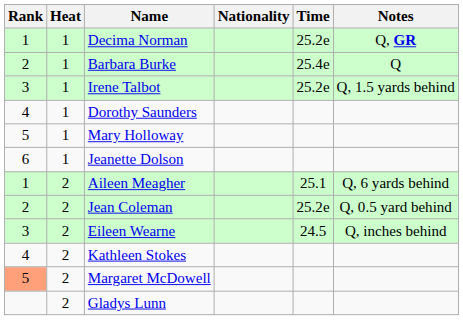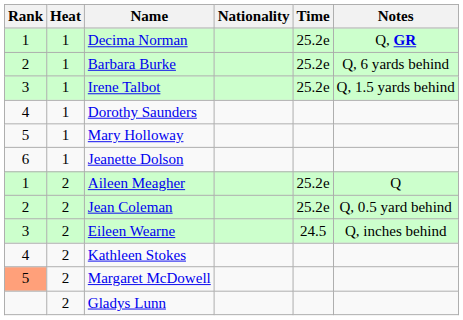Barbara Burke | Time: 25.4e -> 25.2e
Barbara Burke | Notes: Q -> Q, 6 yards behind
Aileen Meagher | Time: 25.1 -> 25.2e
Aileen Meagher | Notes: Q, 6 yards behind -> Q
